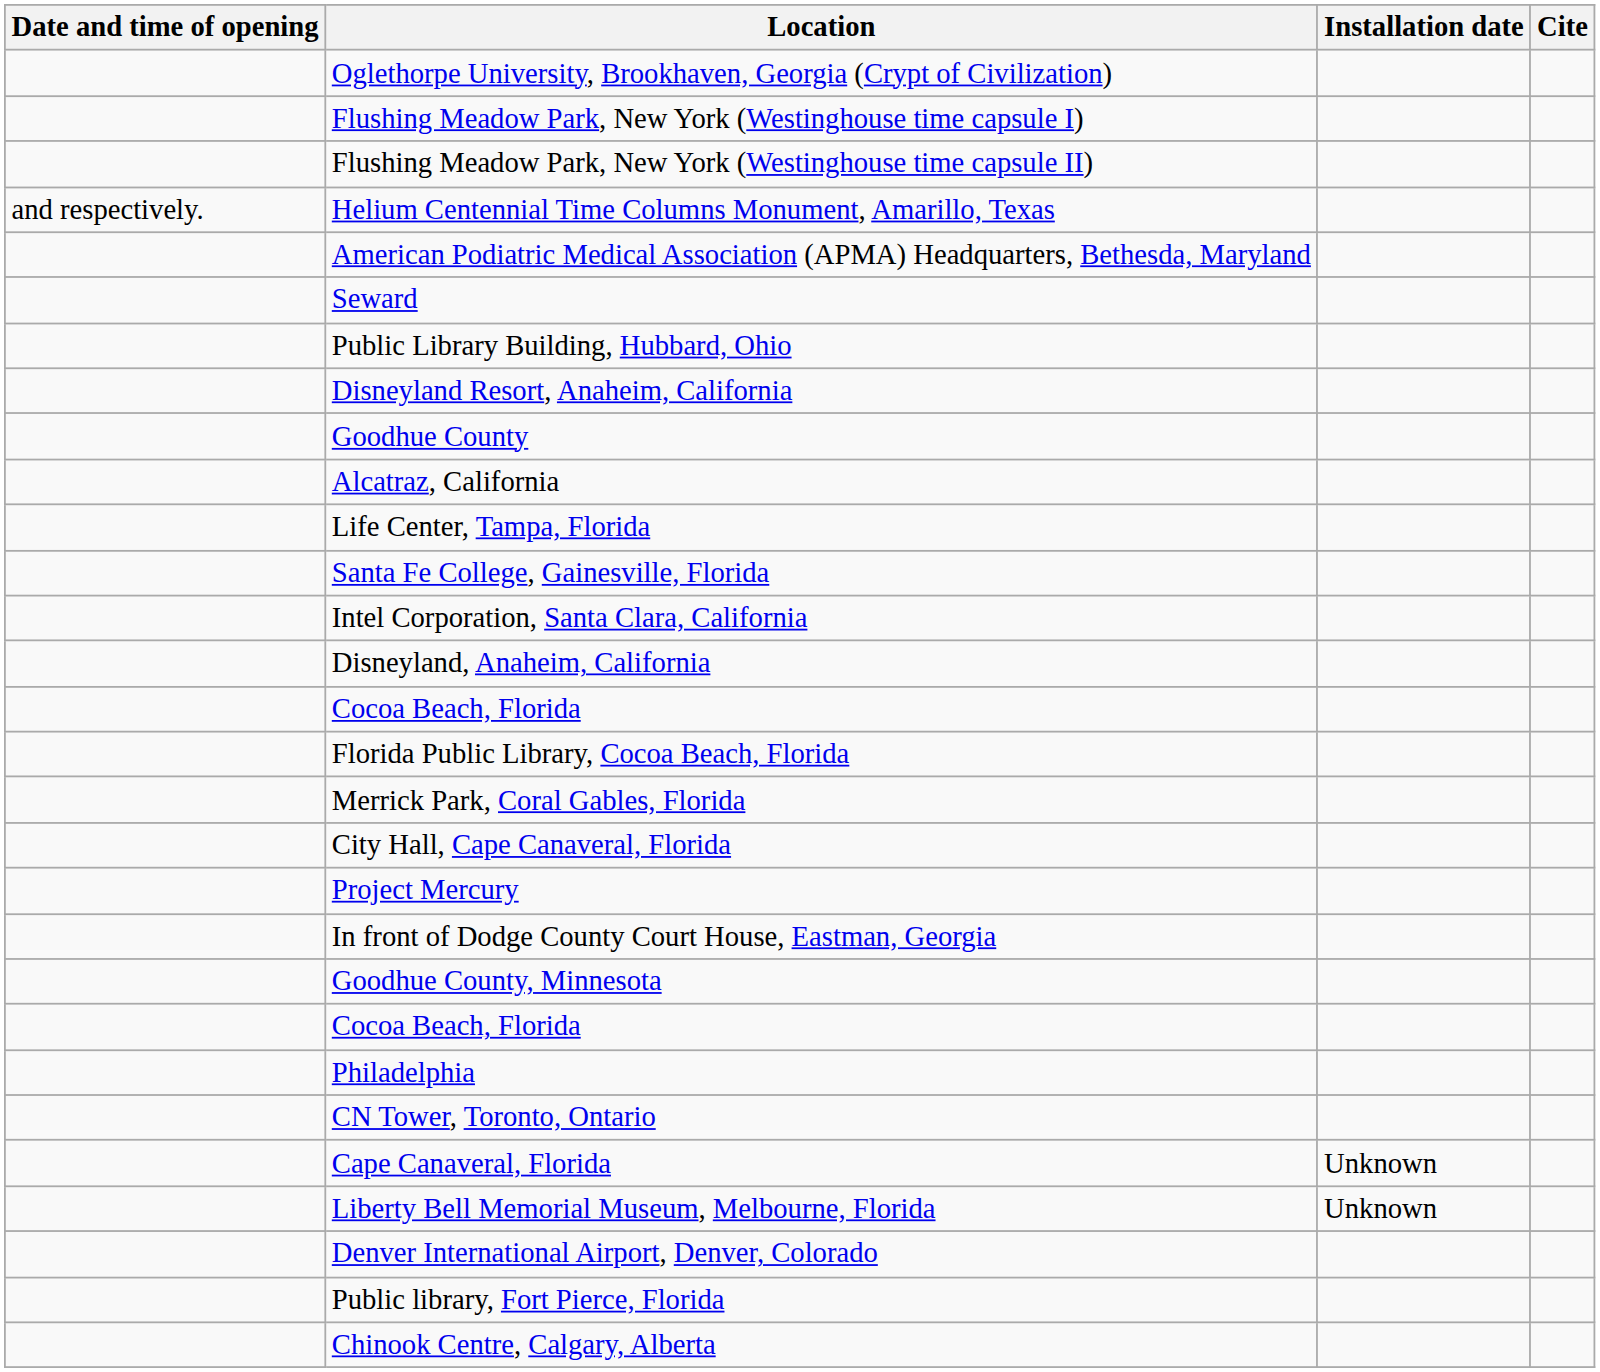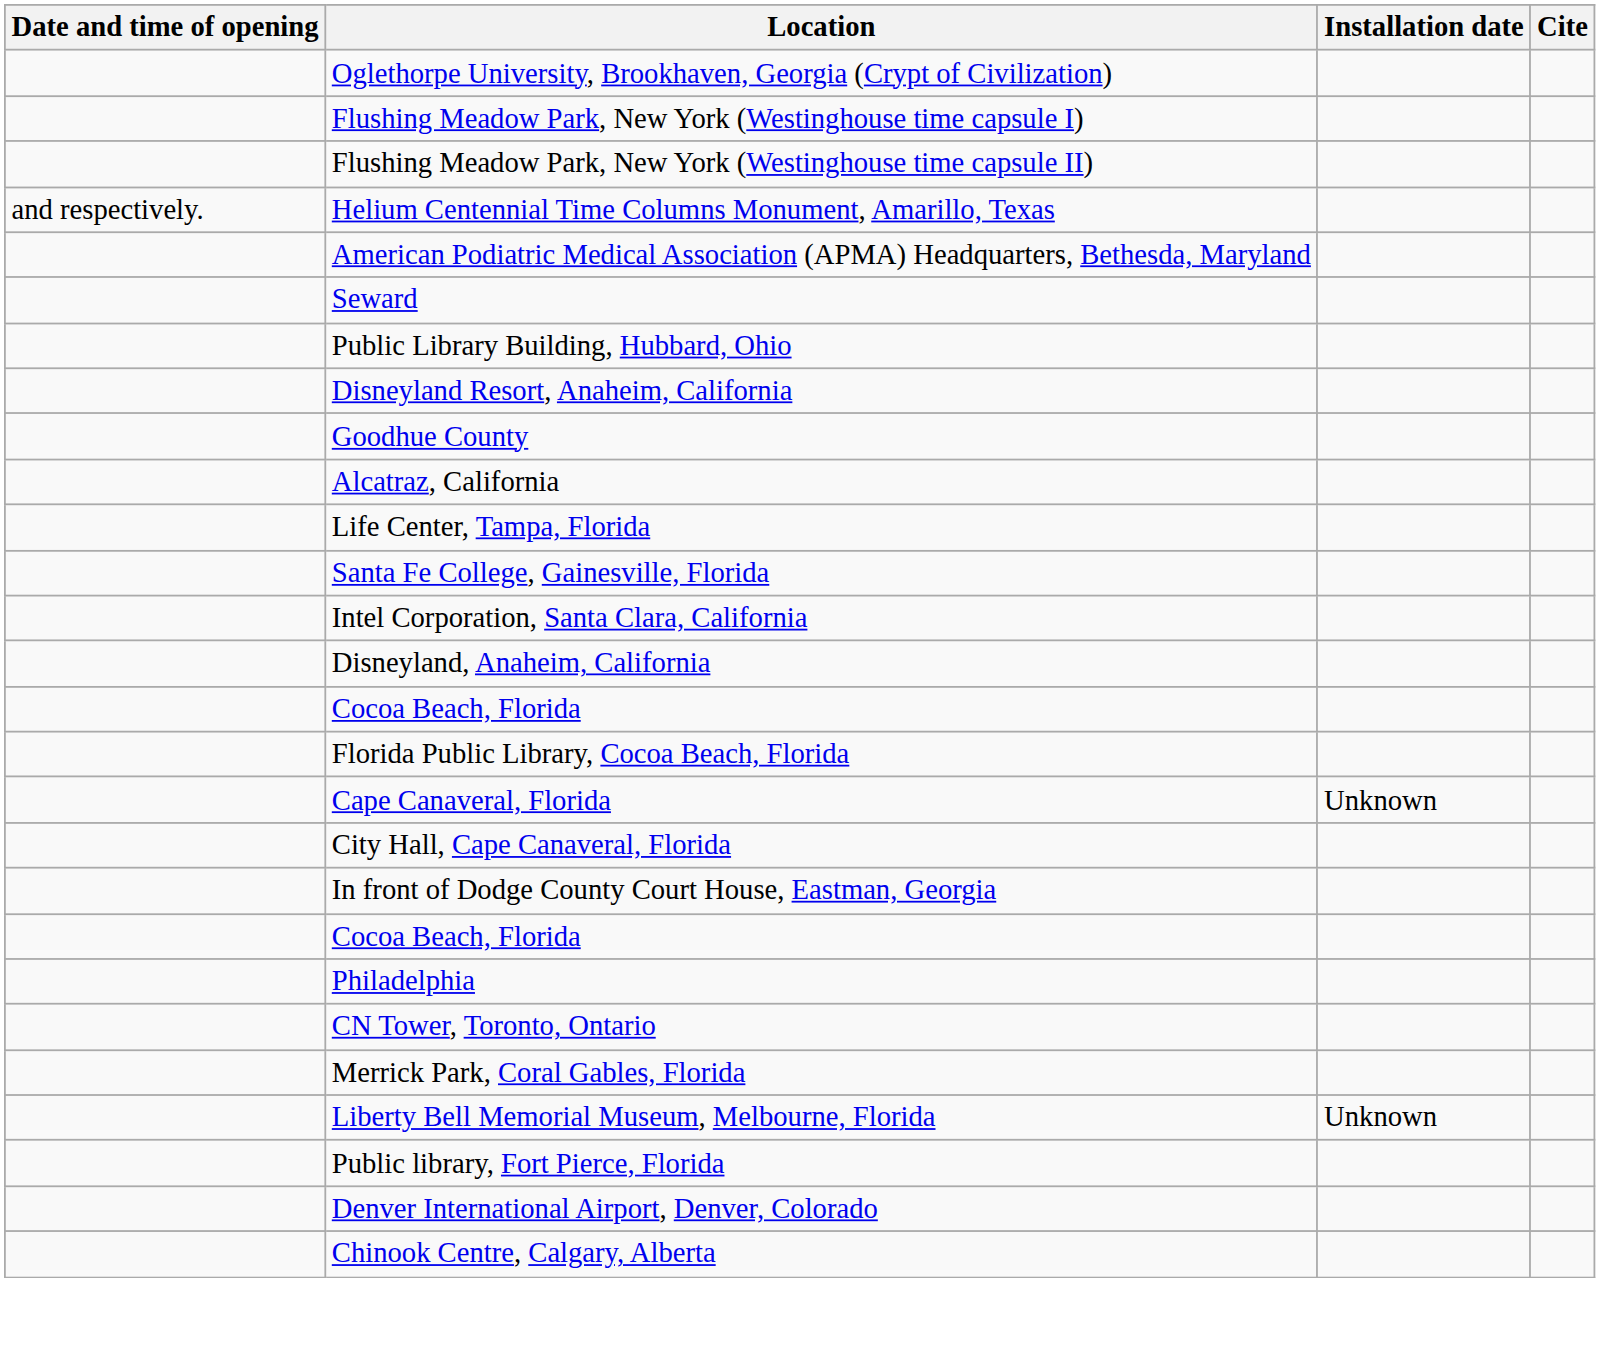rows swapped: Merrick Park, Coral Gables, Florida <-> Cape Canaveral, Florida
- row: Project Mercury
- row: Goodhue County, Minnesota
rows swapped: Denver International Airport, Denver, Colorado <-> Public library, Fort Pierce, Florida
